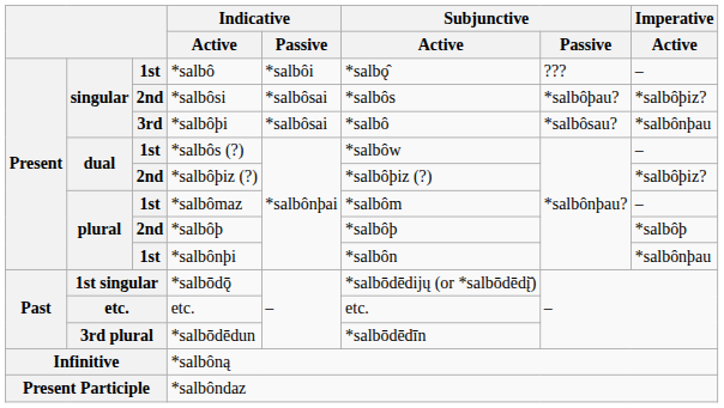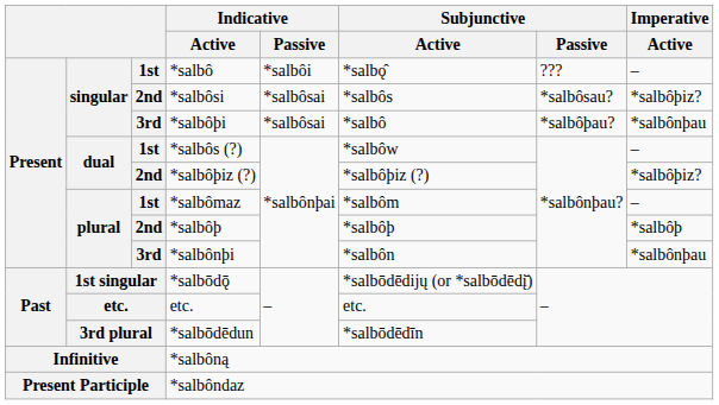*salbôsi | Subjunctive / Passive: *salbôþau? -> *salbôsau?
*salbôþi | Subjunctive / Passive: *salbôsau? -> *salbôþau?
*salbônþi | column 3: 1st -> 3rd
